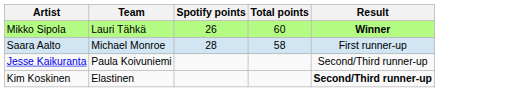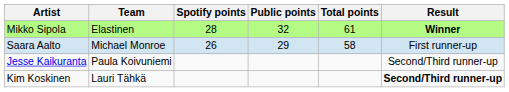+ column: Public points | 32 | 29
Mikko Sipola | Team: Lauri Tähkä -> Elastinen
Mikko Sipola | Spotify points: 26 -> 28
Mikko Sipola | Total points: 60 -> 61
Saara Aalto | Spotify points: 28 -> 26
Kim Koskinen | Team: Elastinen -> Lauri Tähkä
